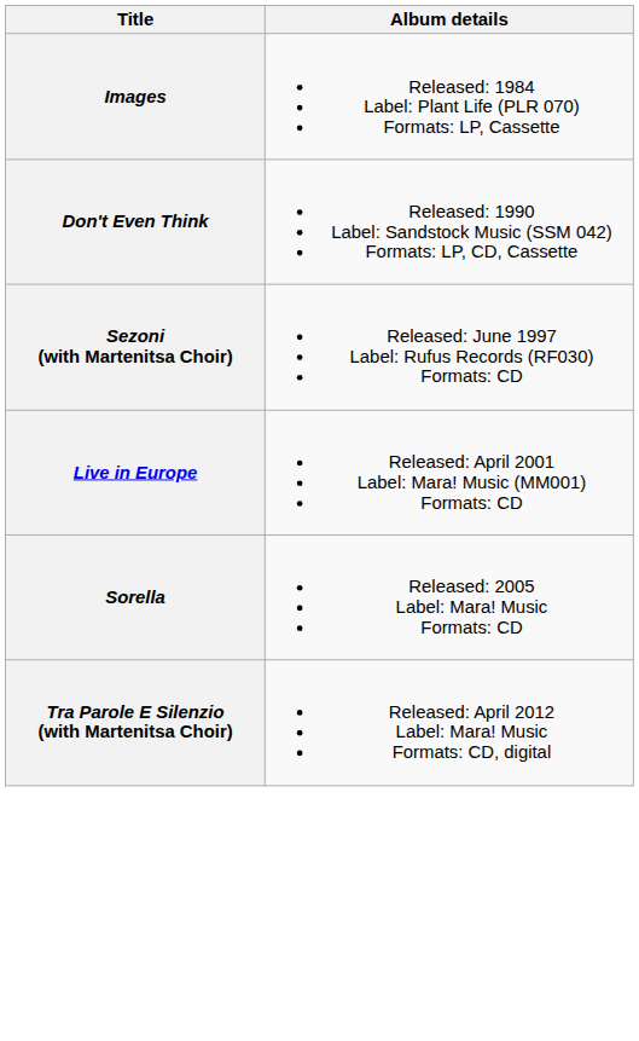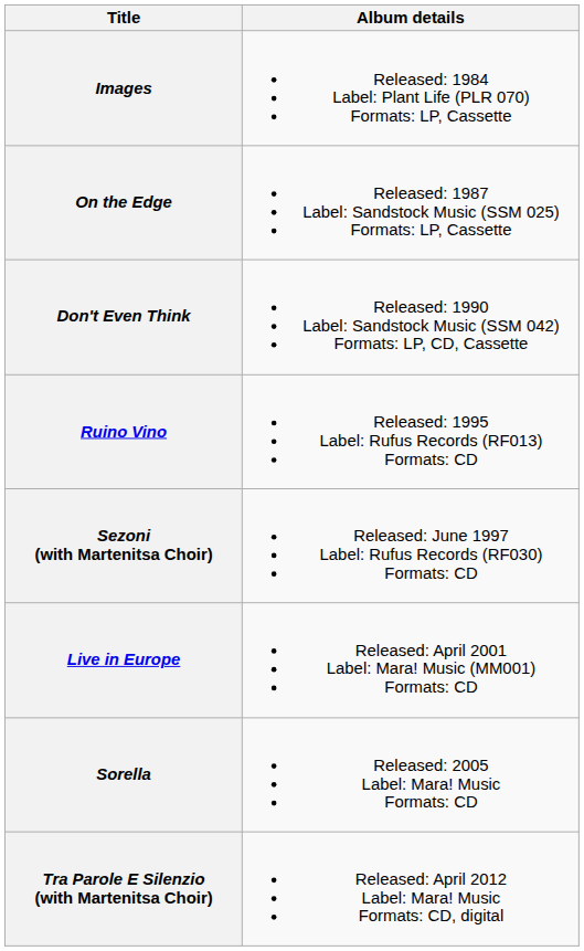+ row: On the Edge | Released: 1987 Label: Sandstock Music (SSM 025) Formats: LP, Cassette
+ row: Ruino Vino | Released: 1995 Label: Rufus Records (RF013) Formats: CD
